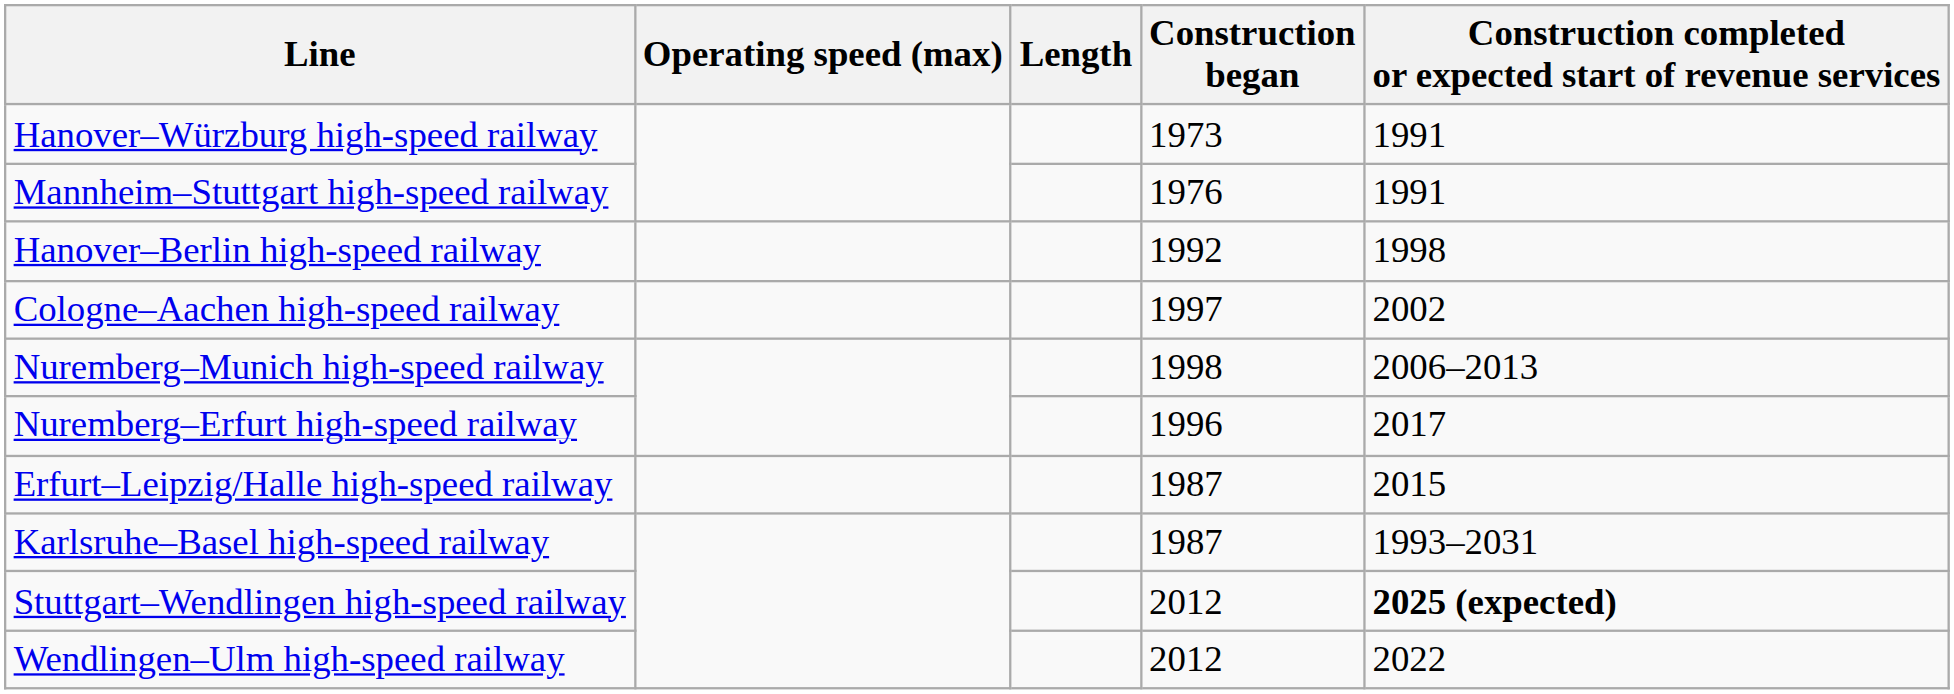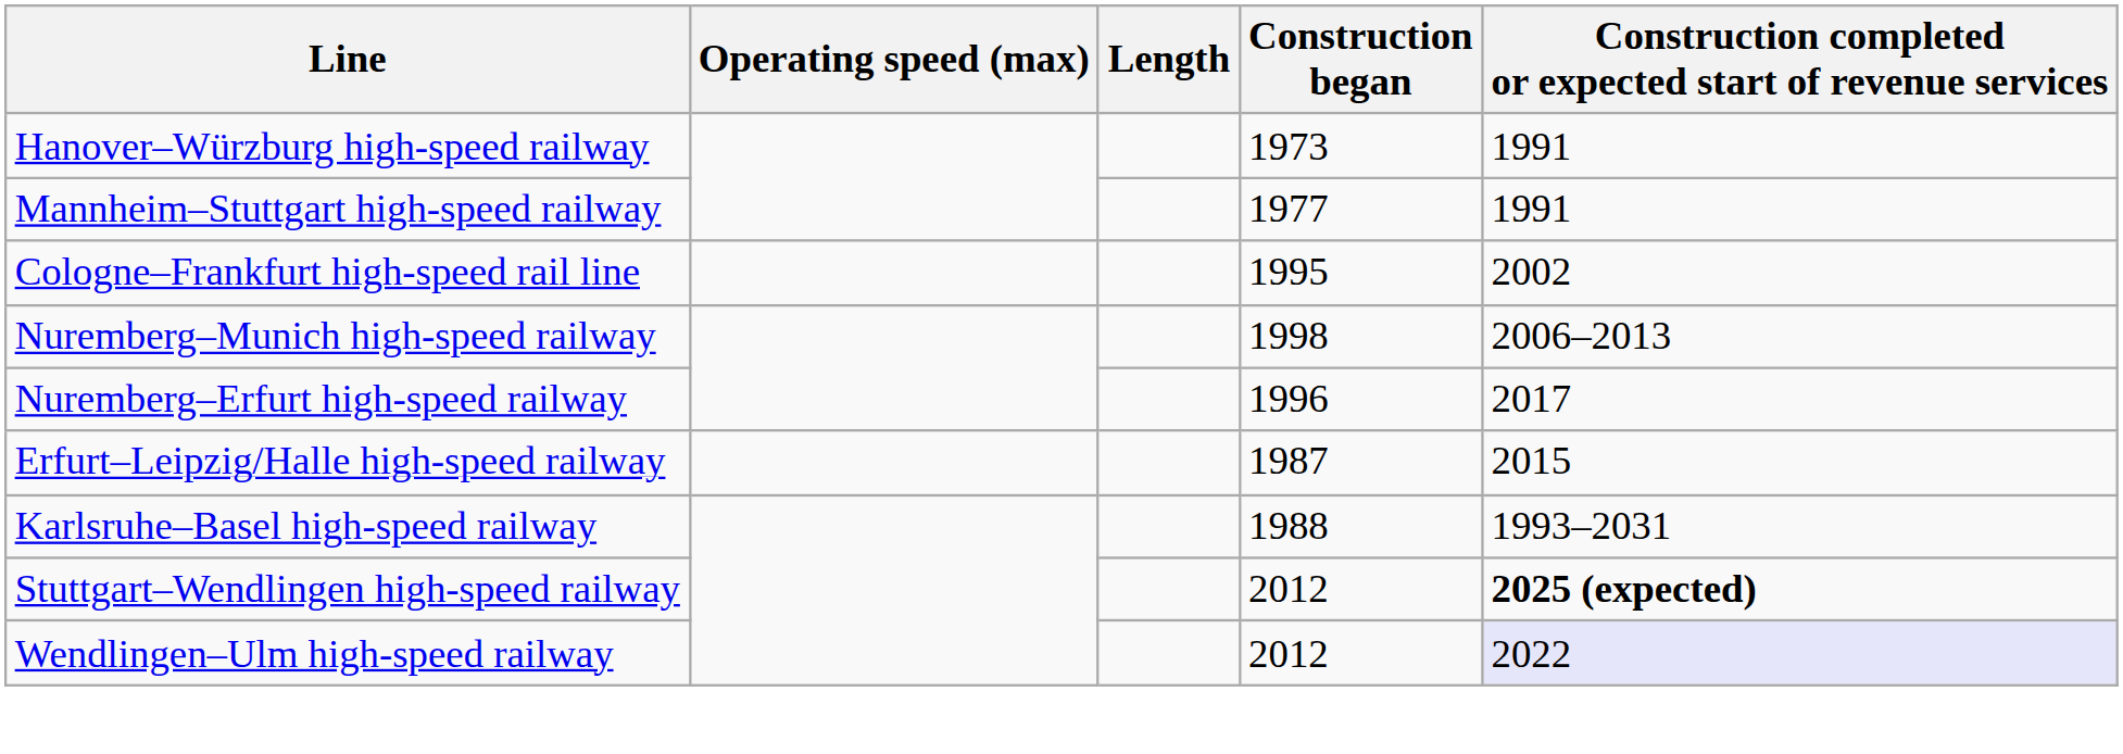Mannheim–Stuttgart high-speed railway | Construction began: 1976 -> 1977
- row: Hanover–Berlin high-speed railway | 1992 | 1998
+ row: Cologne–Frankfurt high-speed rail line | 1995 | 2002
- row: Cologne–Aachen high-speed railway | 1997 | 2002
Karlsruhe–Basel high-speed railway | Construction began: 1987 -> 1988
Wendlingen–Ulm high-speed railway | Construction completed or expected start of revenue services: no background -> lavender background
